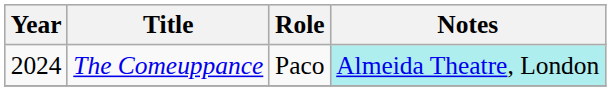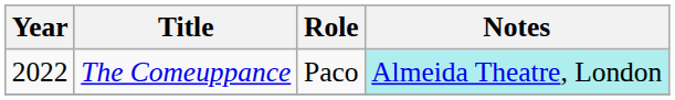The Comeuppance | Year: 2024 -> 2022
